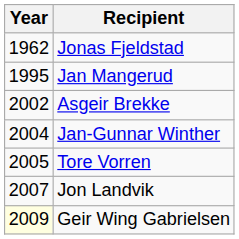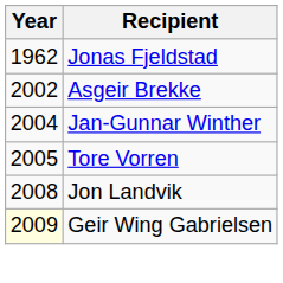- row: 1995 | Jan Mangerud
Jon Landvik | Year: 2007 -> 2008
